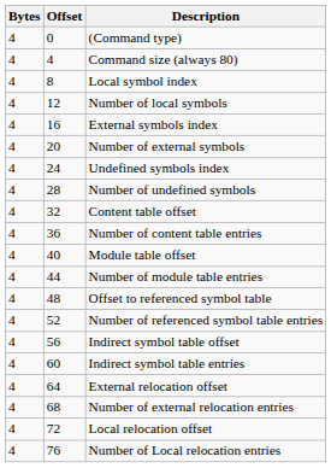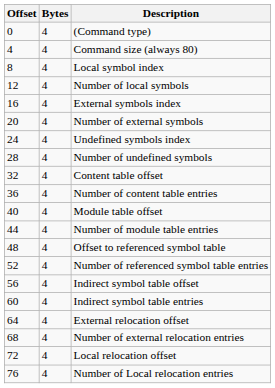columns swapped: Offset <-> Bytes
